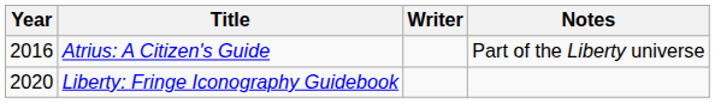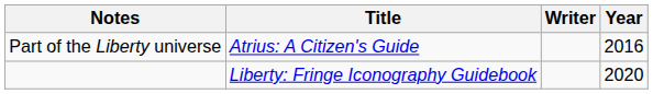columns swapped: Year <-> Notes
